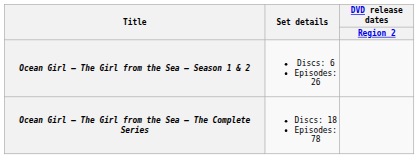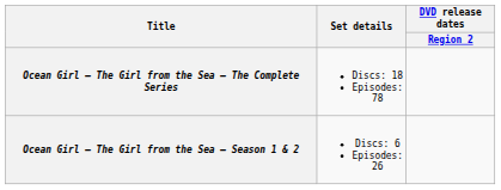rows swapped: Ocean Girl – The Girl from the Sea – Season 1 & 2 <-> Ocean Girl – The Girl from the Sea – The Complete Series
